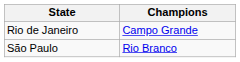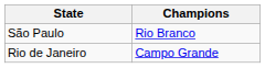rows swapped: Rio de Janeiro <-> São Paulo
